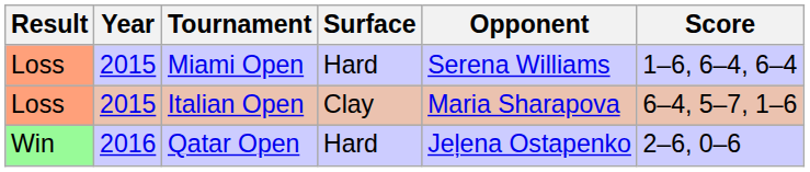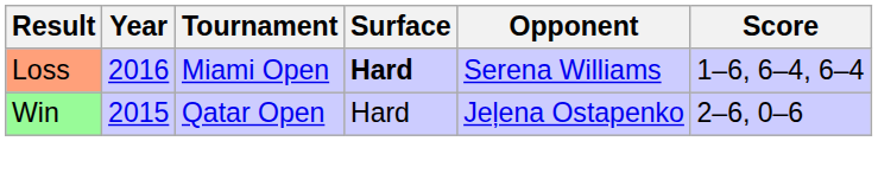Miami Open | Year: 2015 -> 2016
Miami Open | Surface: normal -> bold
- row: Loss | 2015 | Italian Open | Clay | Maria Sharapova | 6–4, 5–7, 1–6
Qatar Open | Year: 2016 -> 2015
